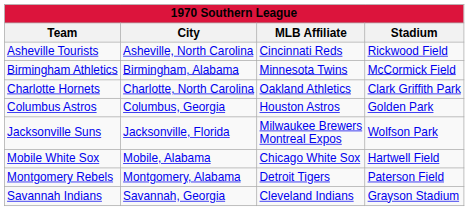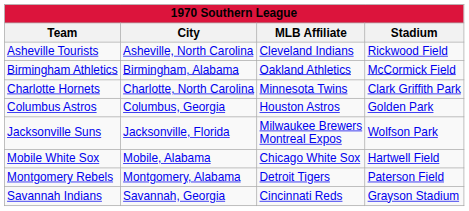Asheville Tourists | MLB Affiliate: Cincinnati Reds -> Cleveland Indians
Birmingham Athletics | MLB Affiliate: Minnesota Twins -> Oakland Athletics
Charlotte Hornets | MLB Affiliate: Oakland Athletics -> Minnesota Twins
Savannah Indians | MLB Affiliate: Cleveland Indians -> Cincinnati Reds
